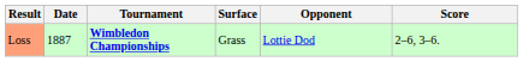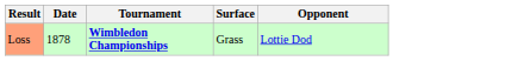- column: Score | 2–6, 3–6.
Loss | Date: 1887 -> 1878
